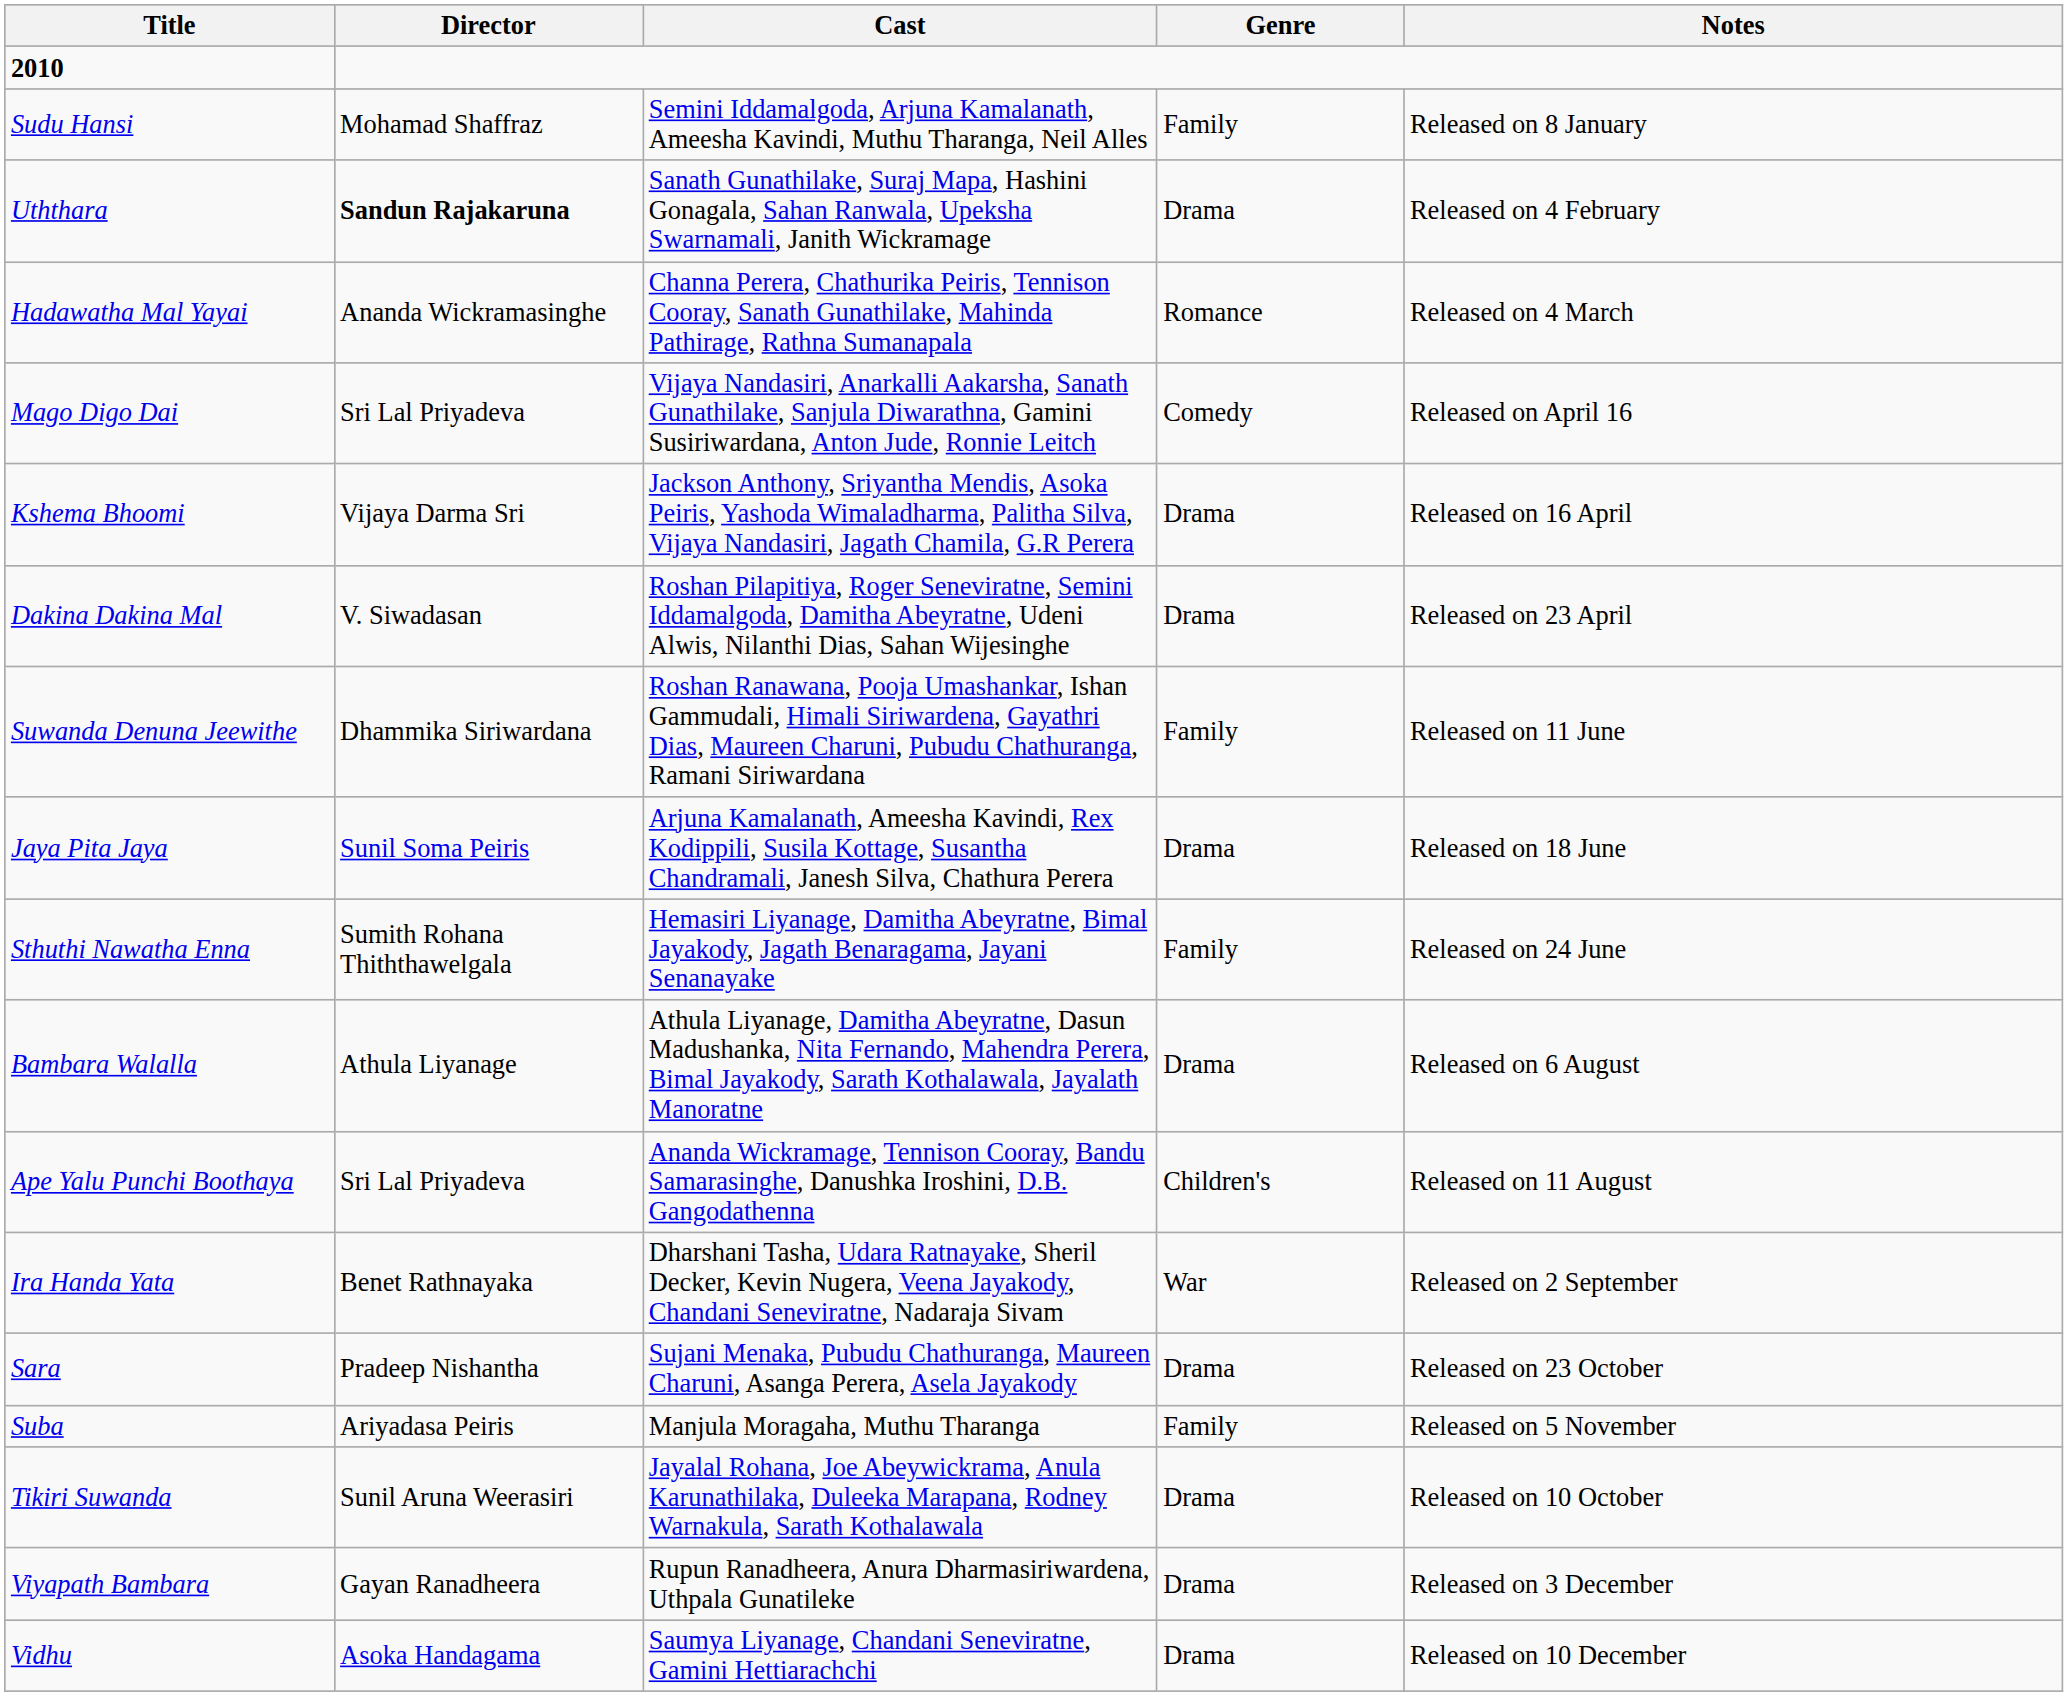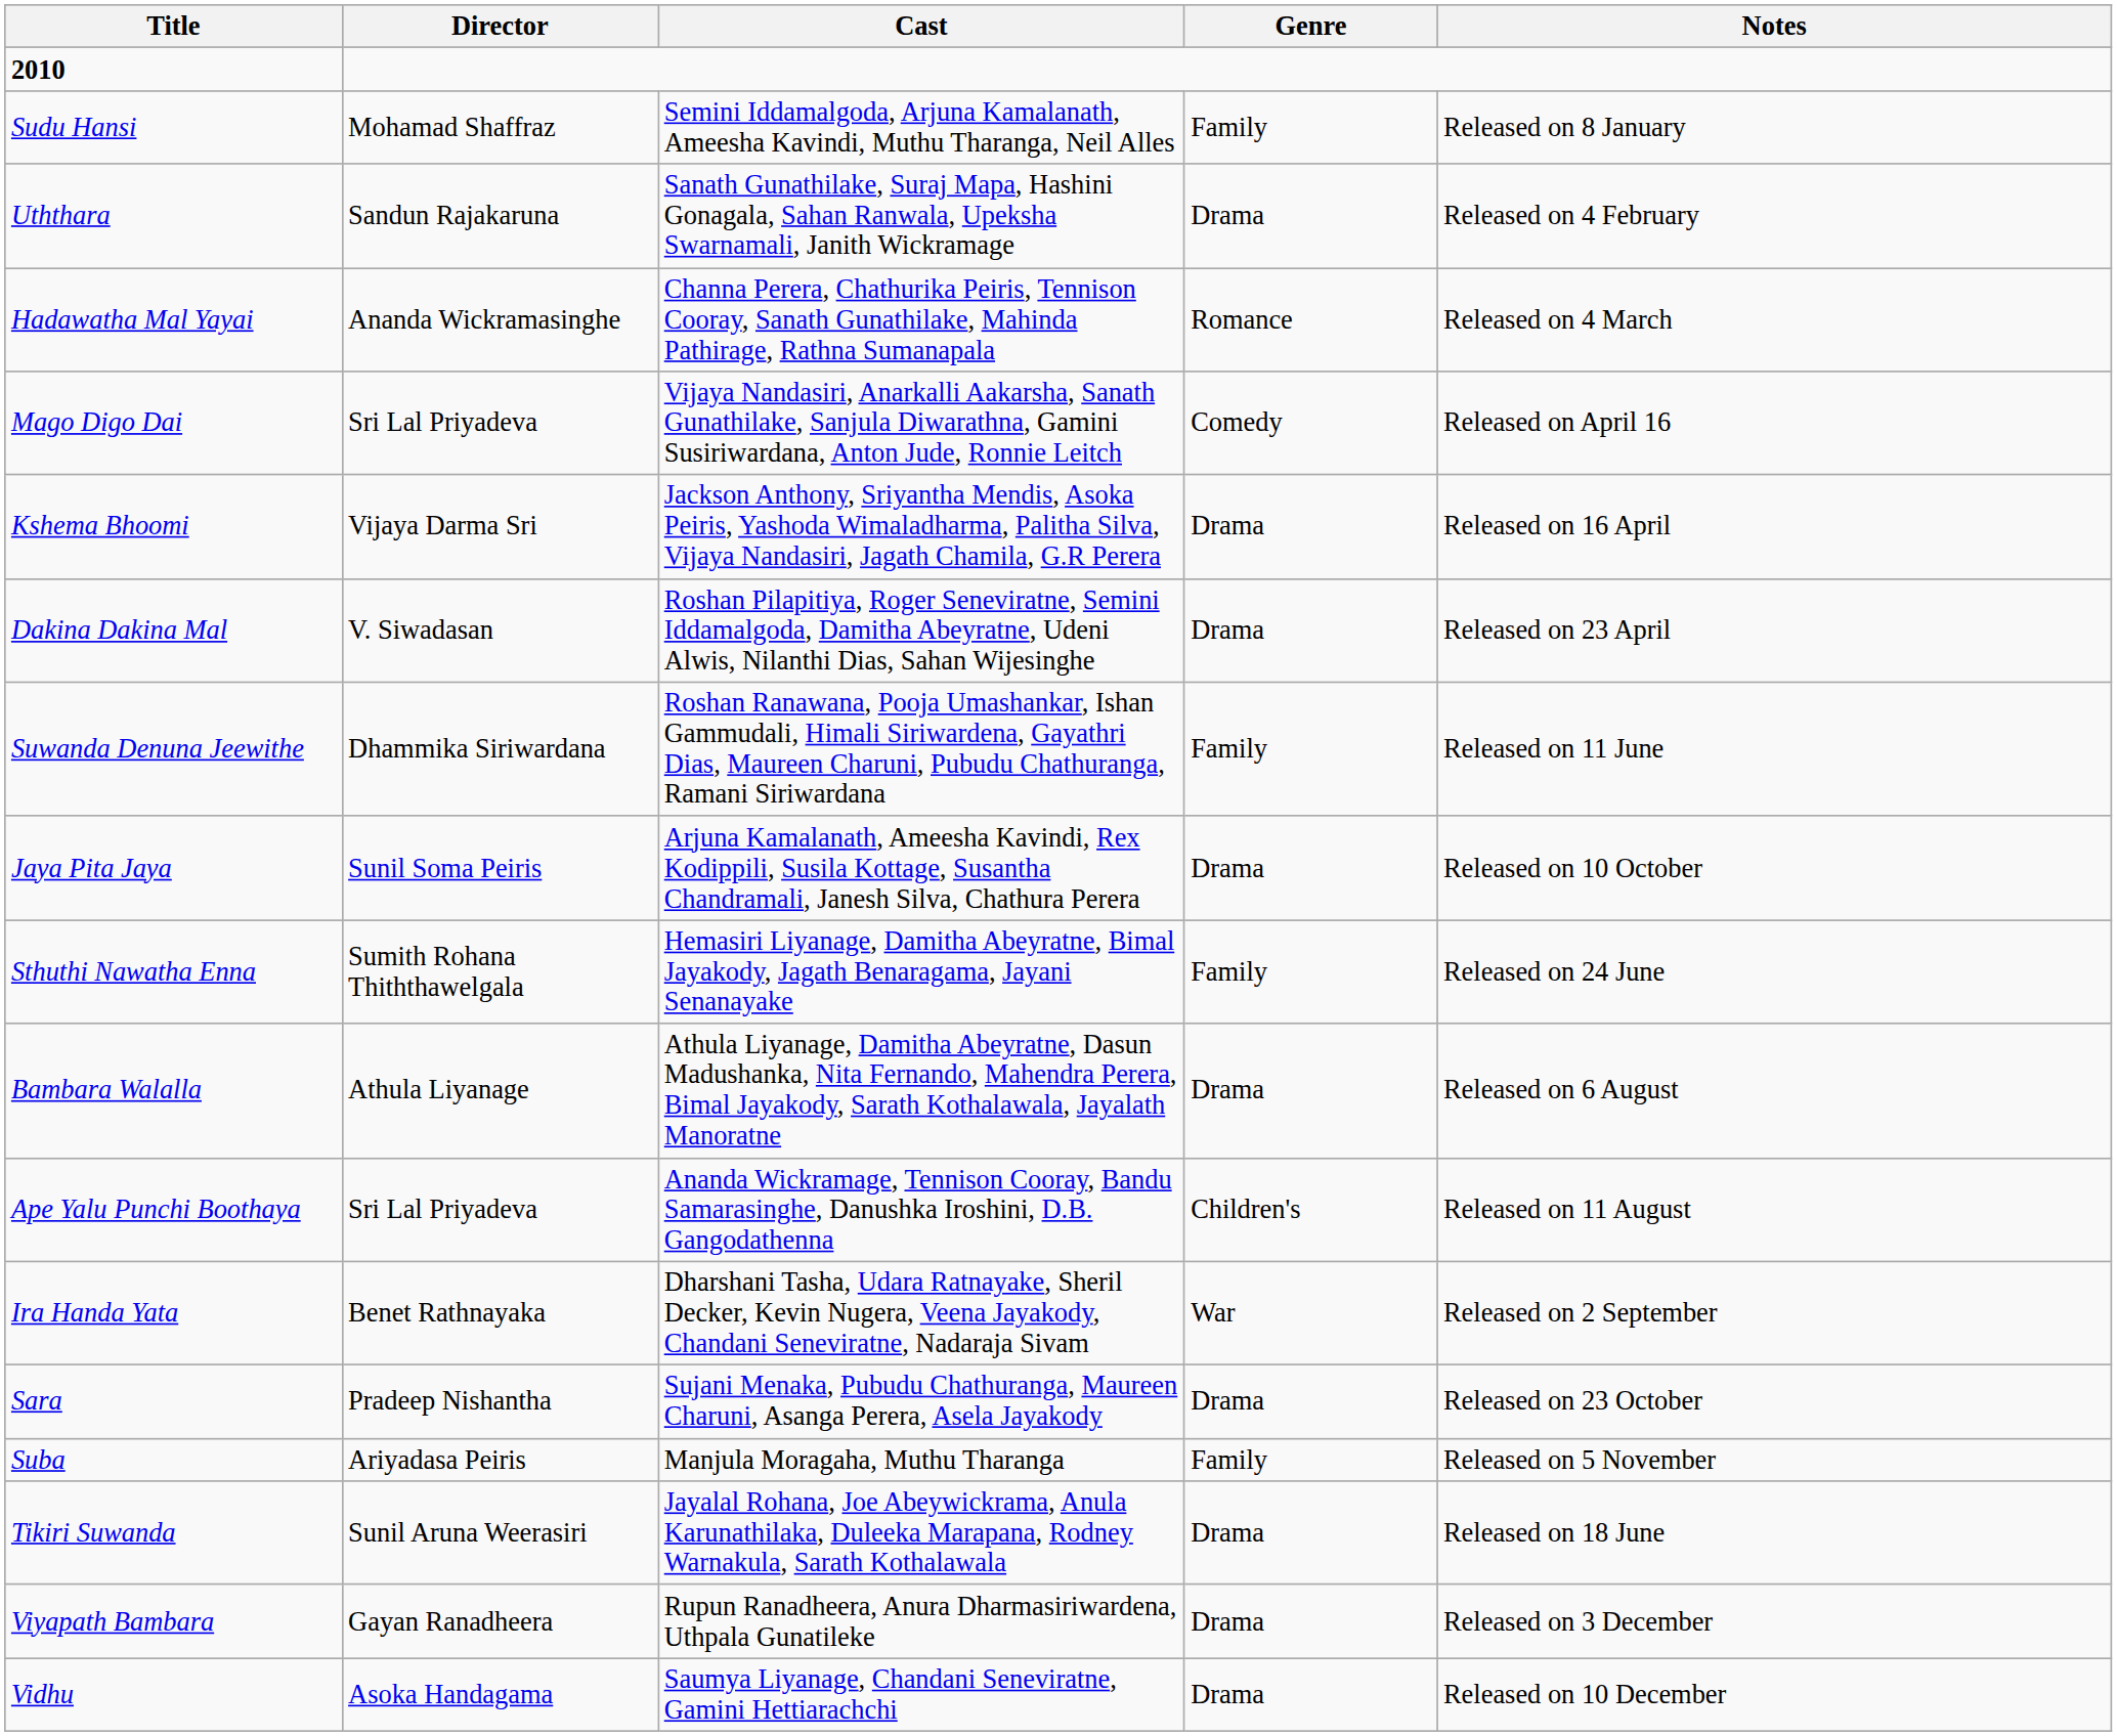Uththara | Director: bold -> normal
Jaya Pita Jaya | Notes: Released on 18 June -> Released on 10 October
Tikiri Suwanda | Notes: Released on 10 October -> Released on 18 June
